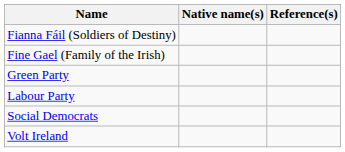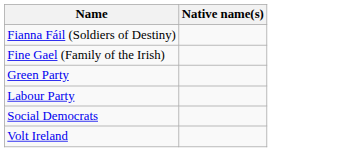- column: Reference(s)
